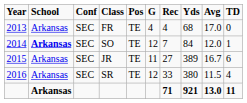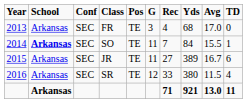FR | G: 4 -> 3
SO | G: 12 -> 11
SO | Avg: 12.0 -> 15.5
